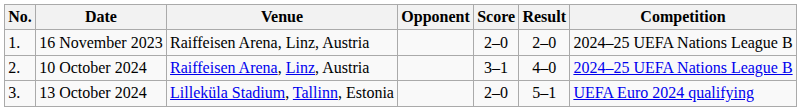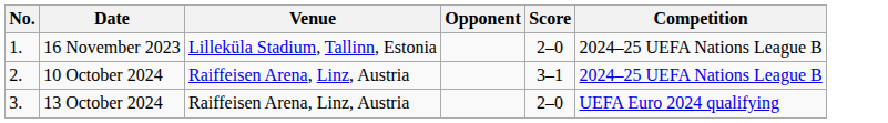- column: Result | 2–0 | 4–0 | 5–1
16 November 2023 | Venue: Raiffeisen Arena, Linz, Austria -> Lilleküla Stadium, Tallinn, Estonia
13 October 2024 | Venue: Lilleküla Stadium, Tallinn, Estonia -> Raiffeisen Arena, Linz, Austria
